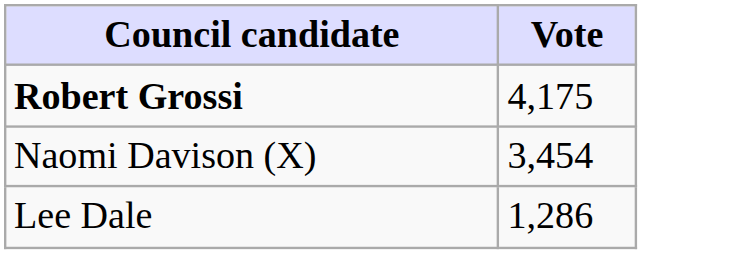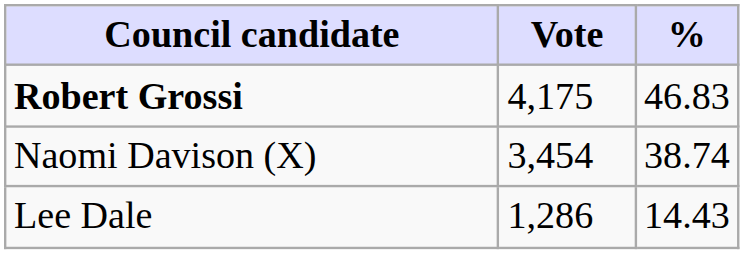+ column: % | 46.83 | 38.74 | 14.43
